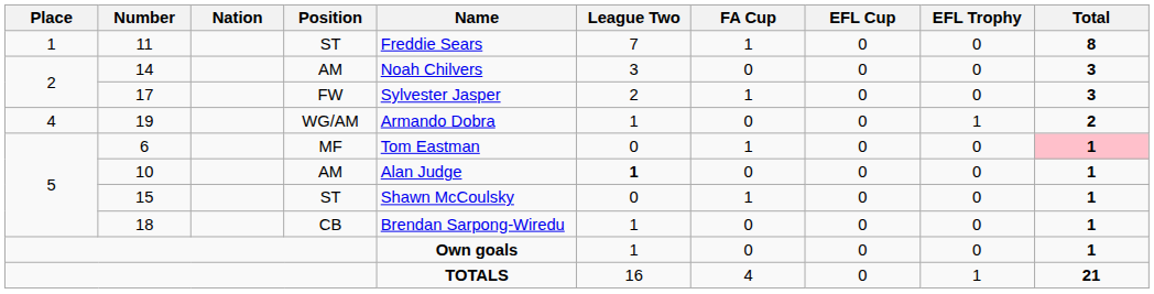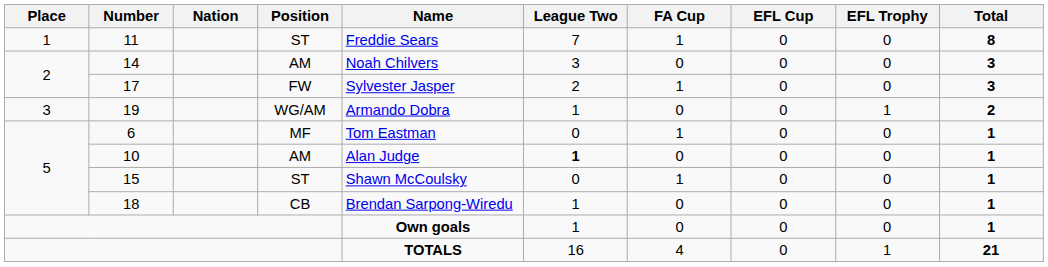19 | Place: 4 -> 3
6 | Total: pink background -> no background
